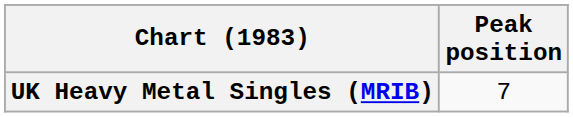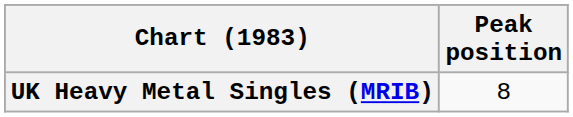UK Heavy Metal Singles (MRIB) | Peak position: 7 -> 8
